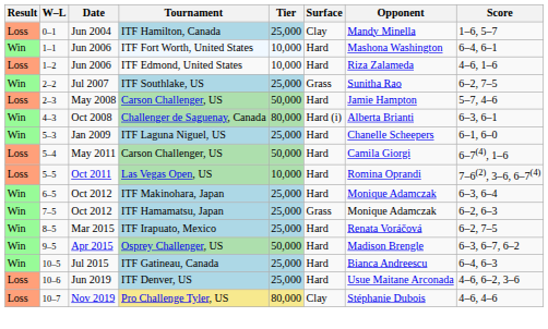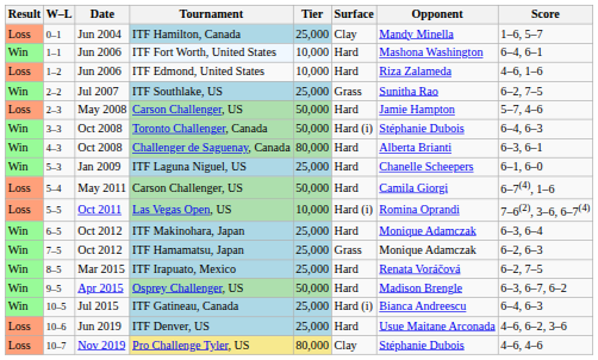+ row: Win | 3–3 | Oct 2008 | Toronto Challenger, Canada | 50,000 | Hard (i) | Stéphanie Dubois | 6–4, 6–3
Challenger de Saguenay, Canada | Surface: Hard (i) -> Hard
Las Vegas Open, US | Surface: Hard -> Hard (i)
ITF Gatineau, Canada | Surface: Hard -> Hard (i)
